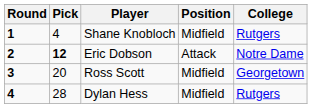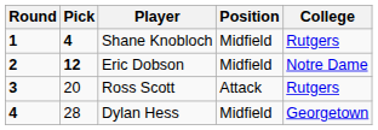Shane Knobloch | Pick: normal -> bold
Eric Dobson | Position: Attack -> Midfield
Ross Scott | Position: Midfield -> Attack
Ross Scott | College: Georgetown -> Rutgers
Dylan Hess | College: Rutgers -> Georgetown
